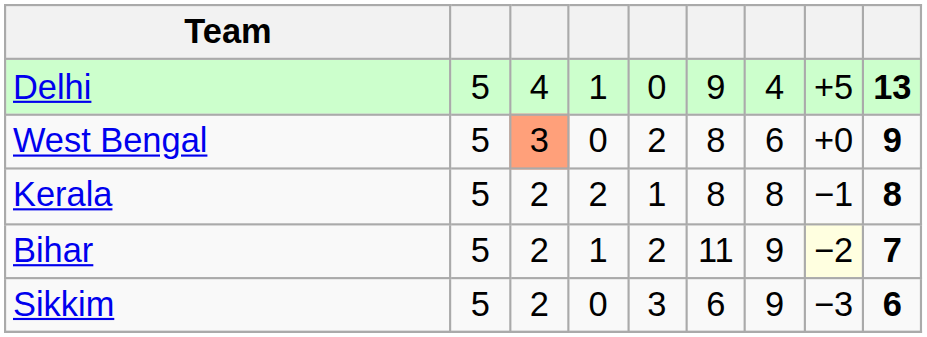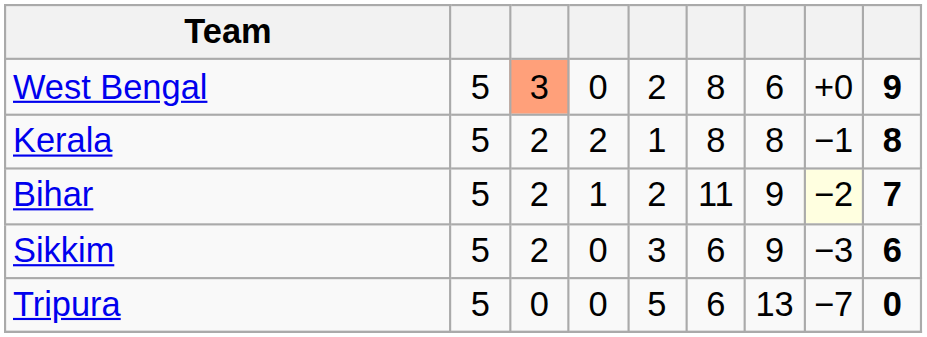- row: Delhi | 5 | 4 | 1 | 0 | 9 | 4 | +5 | 13
+ row: Tripura | 5 | 0 | 0 | 5 | 6 | 13 | −7 | 0
